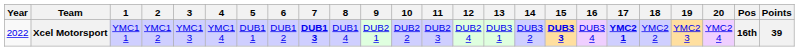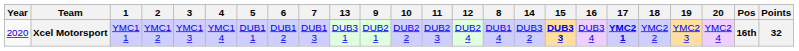columns swapped: 8 <-> 13
Xcel Motorsport | Year: 2022 -> 2020
Xcel Motorsport | 7: bold -> normal
Xcel Motorsport | Points: 39 -> 32
